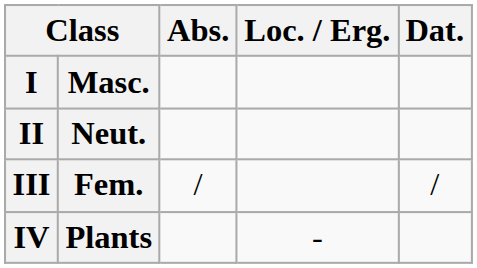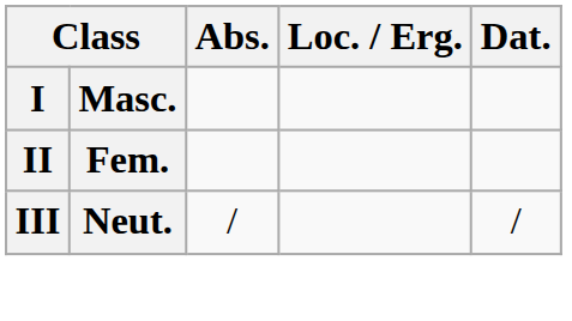II | column 2: Neut. -> Fem.
III | column 2: Fem. -> Neut.
- row: IV | Plants | -
